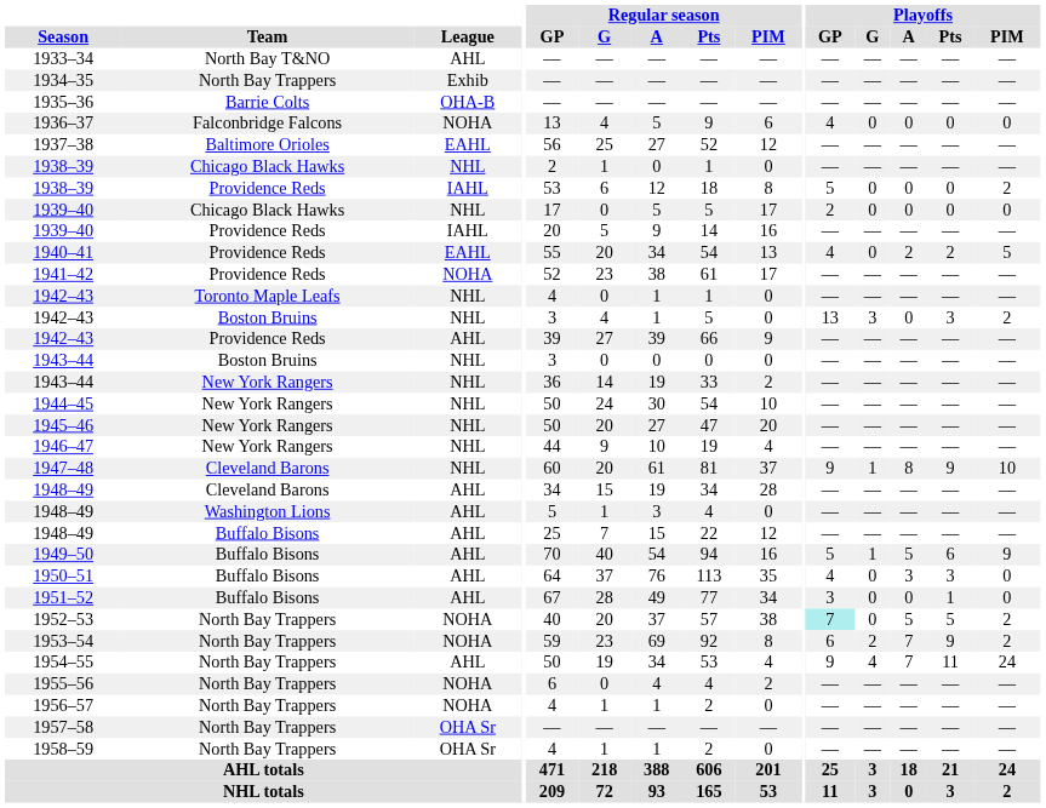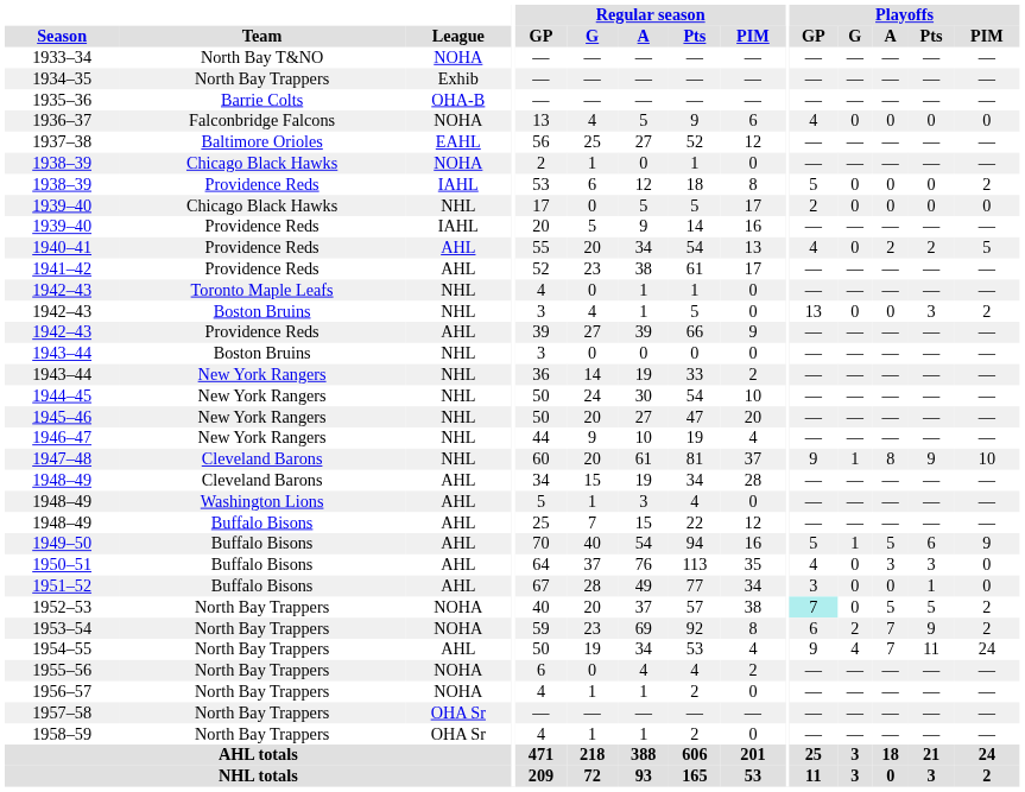1933–34 | League: AHL -> NOHA
1938–39 / Chicago Black Hawks | League: NHL -> NOHA
1940–41 | League: EAHL -> AHL
1941–42 | League: NOHA -> AHL
1942–43 / Boston Bruins | Playoffs / G: 3 -> 0
